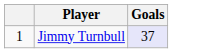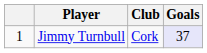+ column: Club | Cork
